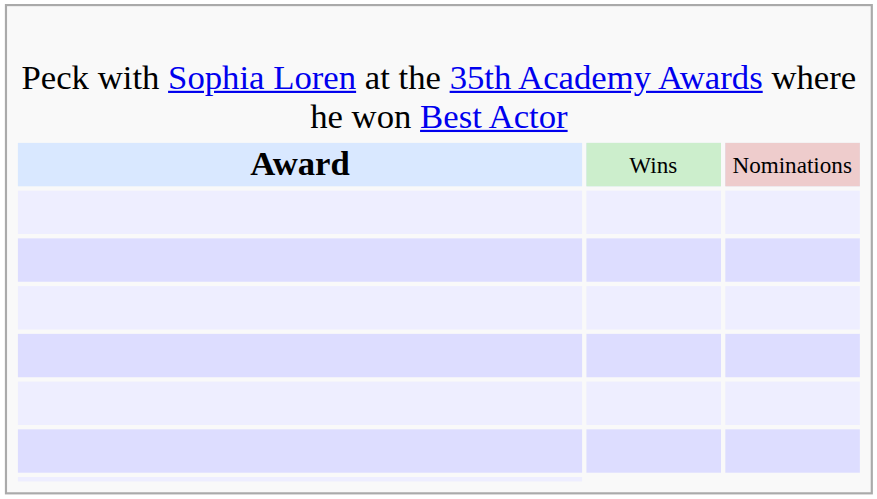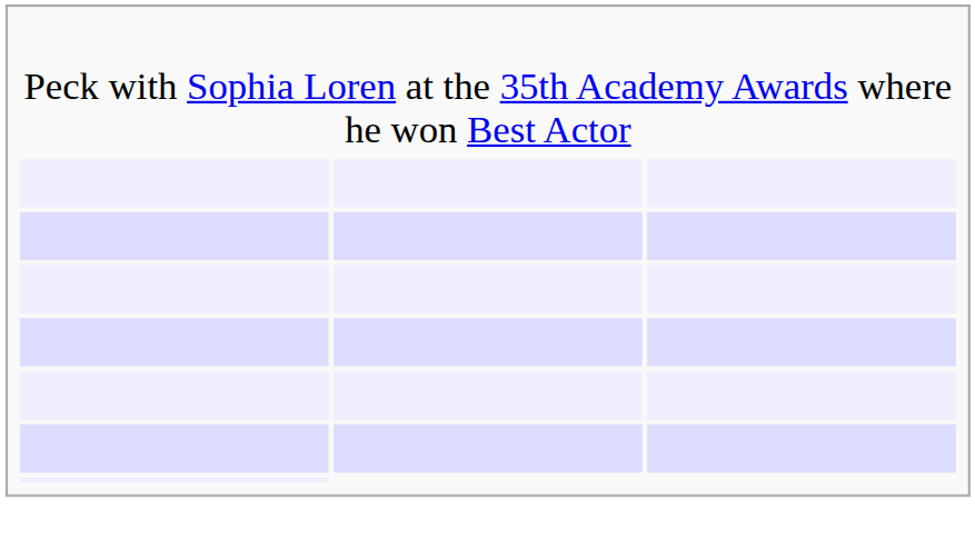- row: Award | Wins | Nominations
